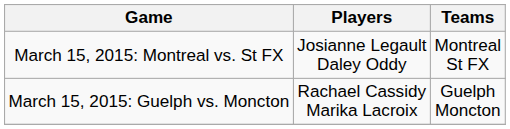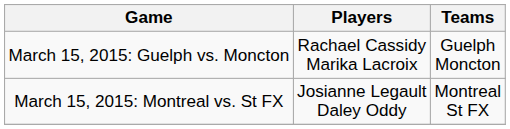rows swapped: March 15, 2015: Montreal vs. St FX <-> March 15, 2015: Guelph vs. Moncton
